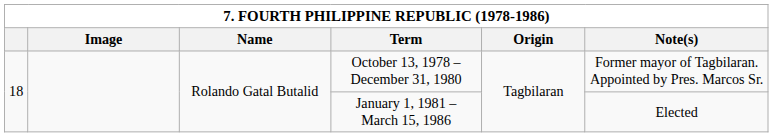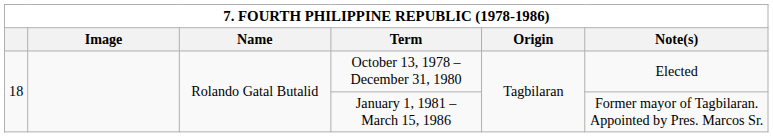October 13, 1978 – December 31, 1980 | Note(s): Former mayor of Tagbilaran. Appointed by Pres. Marcos Sr. -> Elected
January 1, 1981 – March 15, 1986 | Note(s): Elected -> Former mayor of Tagbilaran. Appointed by Pres. Marcos Sr.
